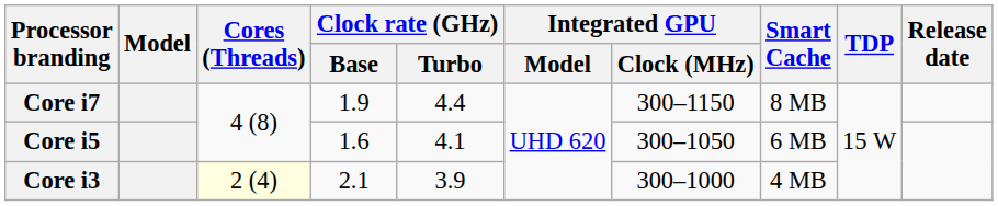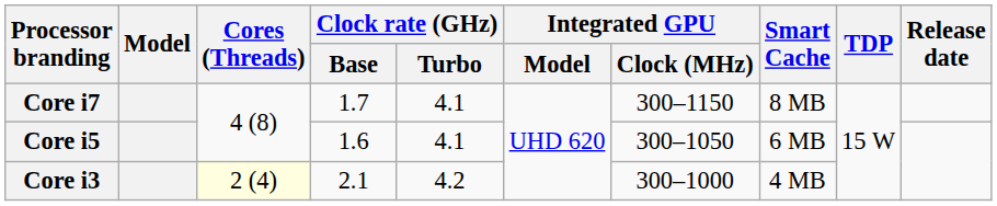Core i7 | Clock rate (GHz) / Base: 1.9 -> 1.7
Core i7 | Clock rate (GHz) / Turbo: 4.4 -> 4.1
Core i3 | Clock rate (GHz) / Turbo: 3.9 -> 4.2
